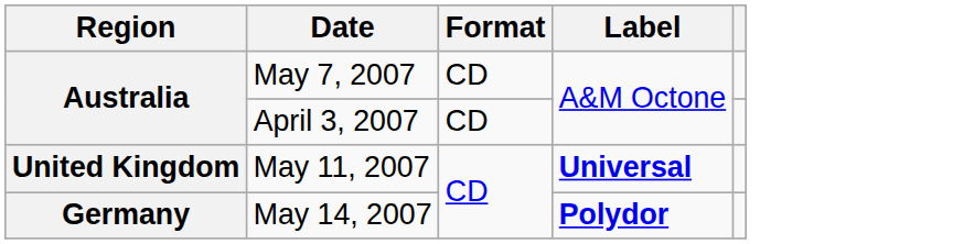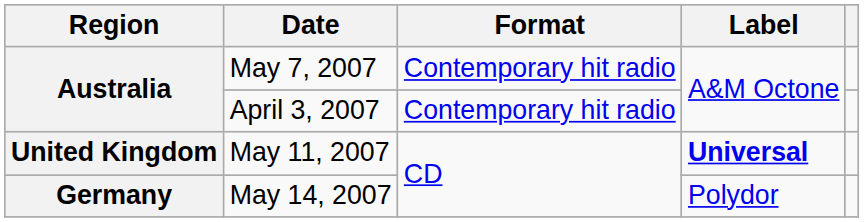May 7, 2007 | Format: CD -> Contemporary hit radio
April 3, 2007 | Format: CD -> Contemporary hit radio
May 14, 2007 | Label: bold -> normal
